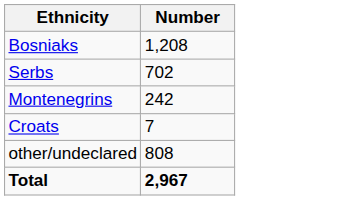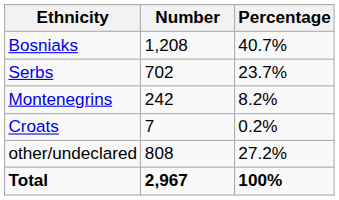+ column: Percentage | 40.7% | 23.7% | 8.2% | 0.2% | 27.2% | 100%
